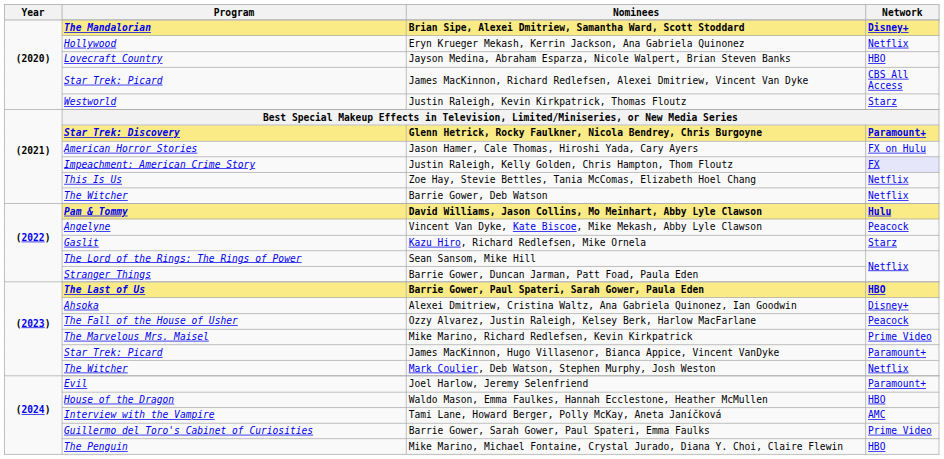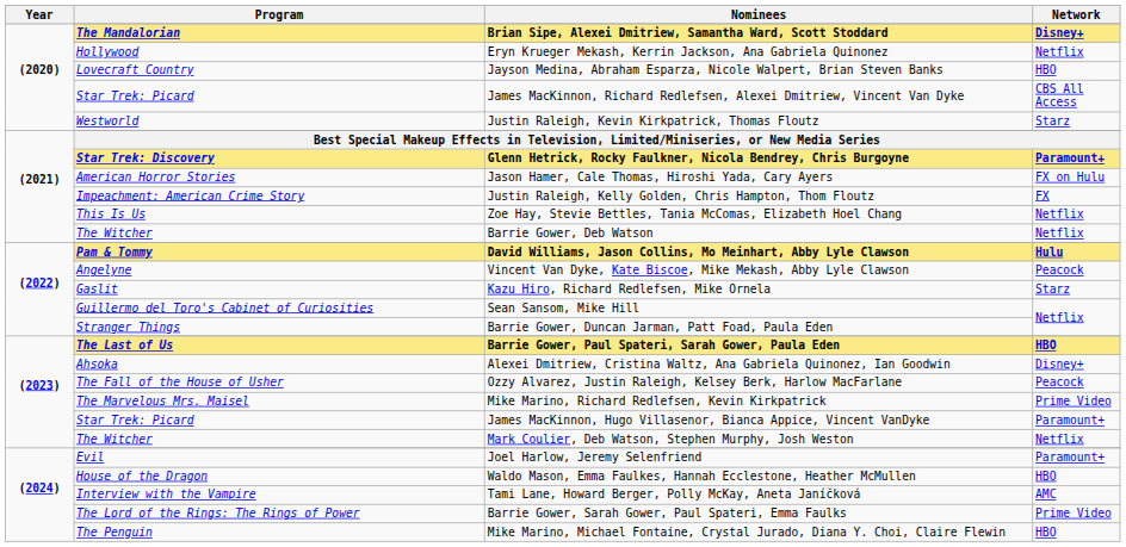Justin Raleigh, Kelly Golden, Chris Hampton, Thom Floutz | Network: lavender background -> no background
Sean Sansom, Mike Hill | Program: The Lord of the Rings: The Rings of Power -> Guillermo del Toro's Cabinet of Curiosities
Barrie Gower, Sarah Gower, Paul Spateri, Emma Faulks | Program: Guillermo del Toro's Cabinet of Curiosities -> The Lord of the Rings: The Rings of Power
